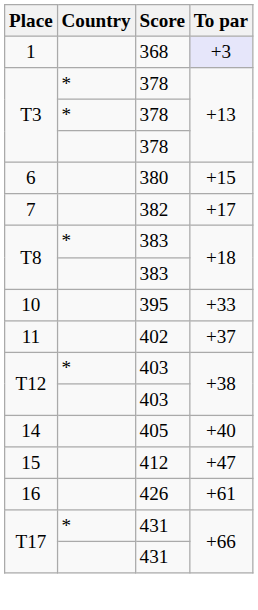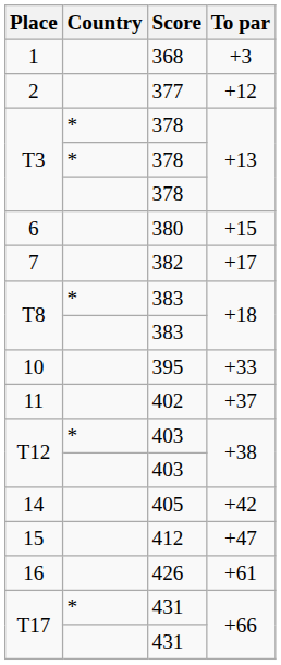1 | To par: lavender background -> no background
+ row: 2 | 377 | +12
14 | To par: +40 -> +42
